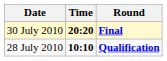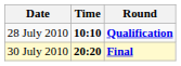rows swapped: 28 July 2010 <-> 30 July 2010
